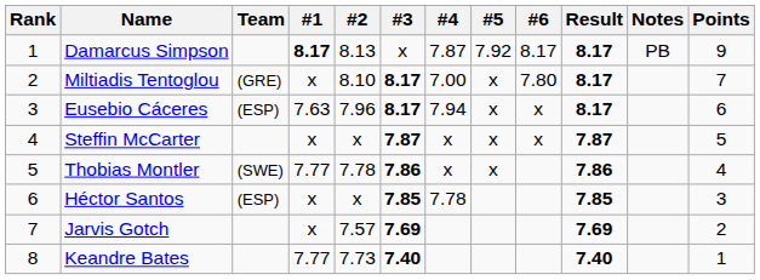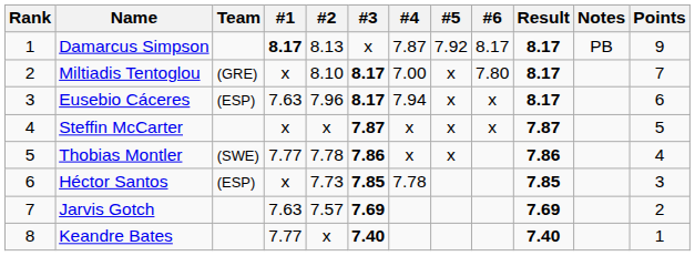Héctor Santos | #2: x -> 7.73
Jarvis Gotch | #1: x -> 7.63
Keandre Bates | #2: 7.73 -> x
